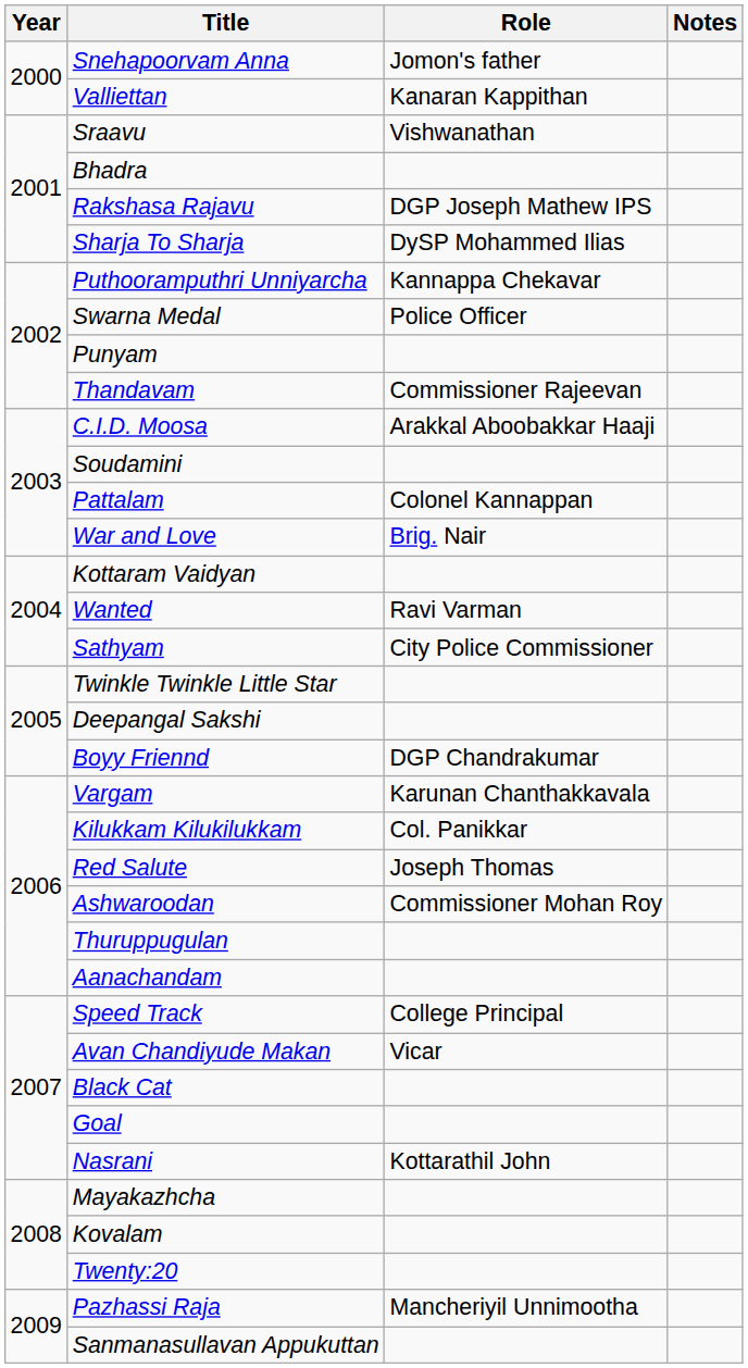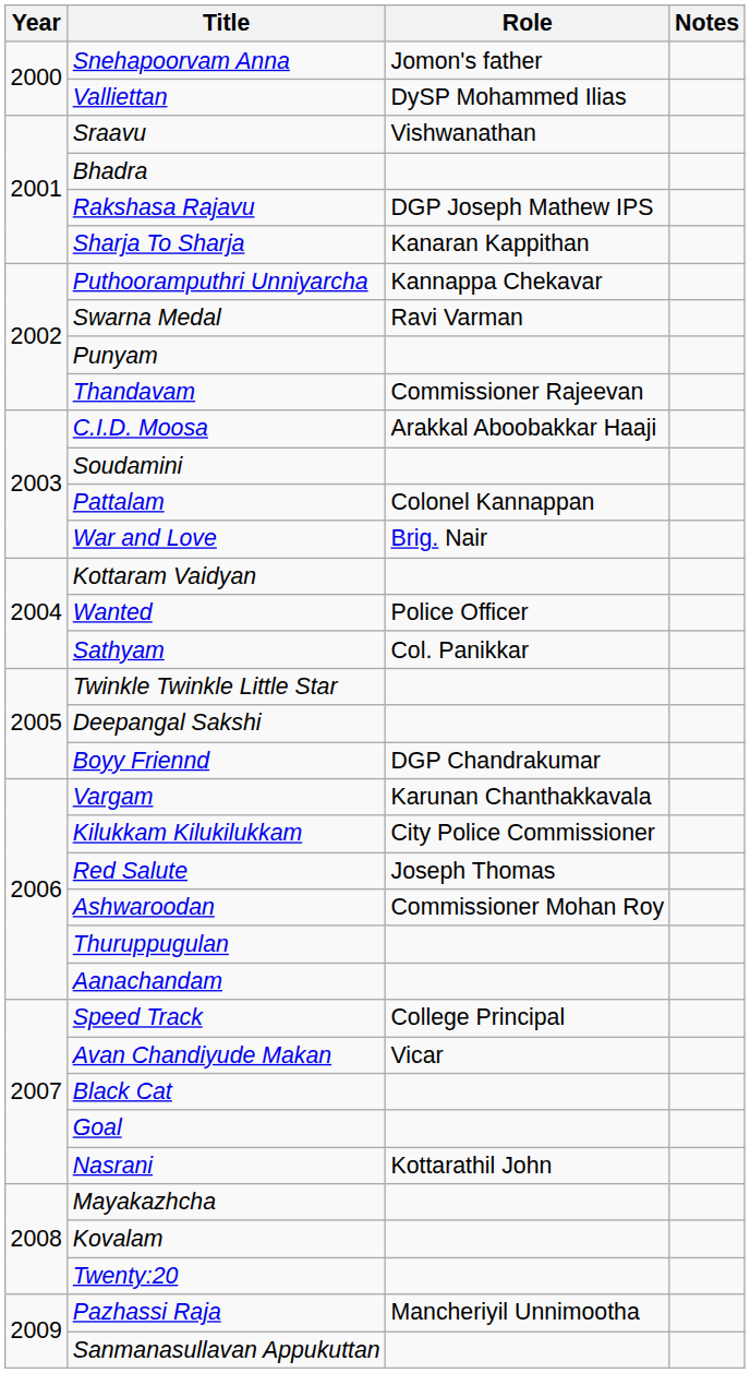Valliettan | Role: Kanaran Kappithan -> DySP Mohammed Ilias
Sharja To Sharja | Role: DySP Mohammed Ilias -> Kanaran Kappithan
Swarna Medal | Role: Police Officer -> Ravi Varman
Wanted | Role: Ravi Varman -> Police Officer
Sathyam | Role: City Police Commissioner -> Col. Panikkar
Kilukkam Kilukilukkam | Role: Col. Panikkar -> City Police Commissioner
